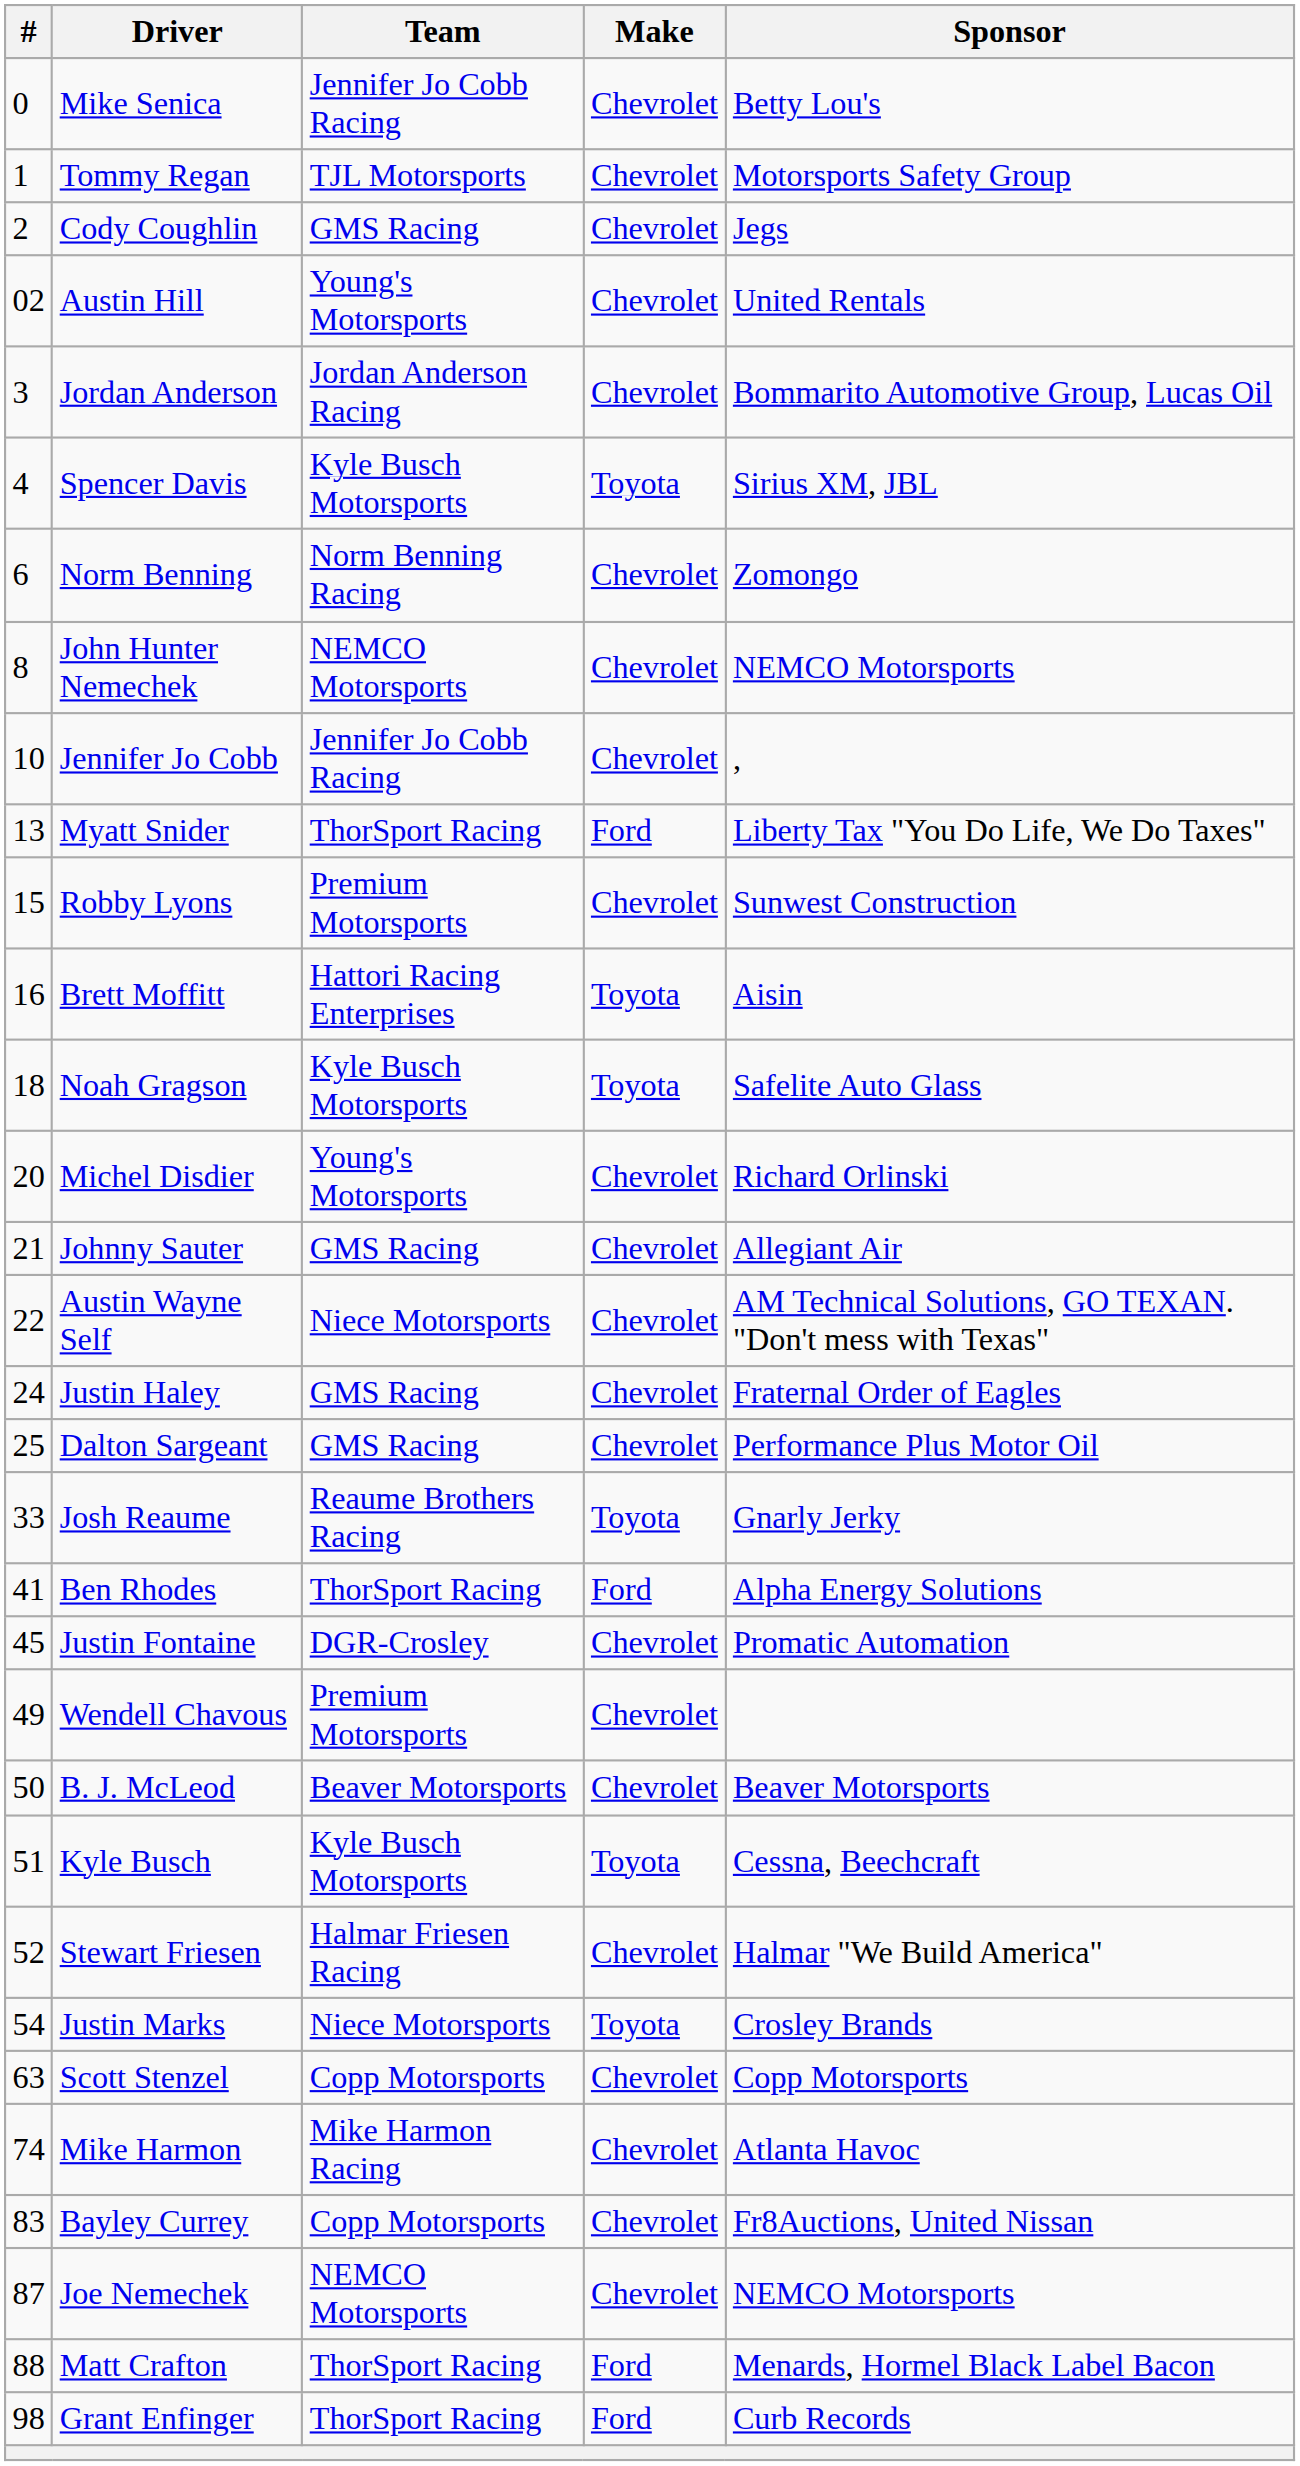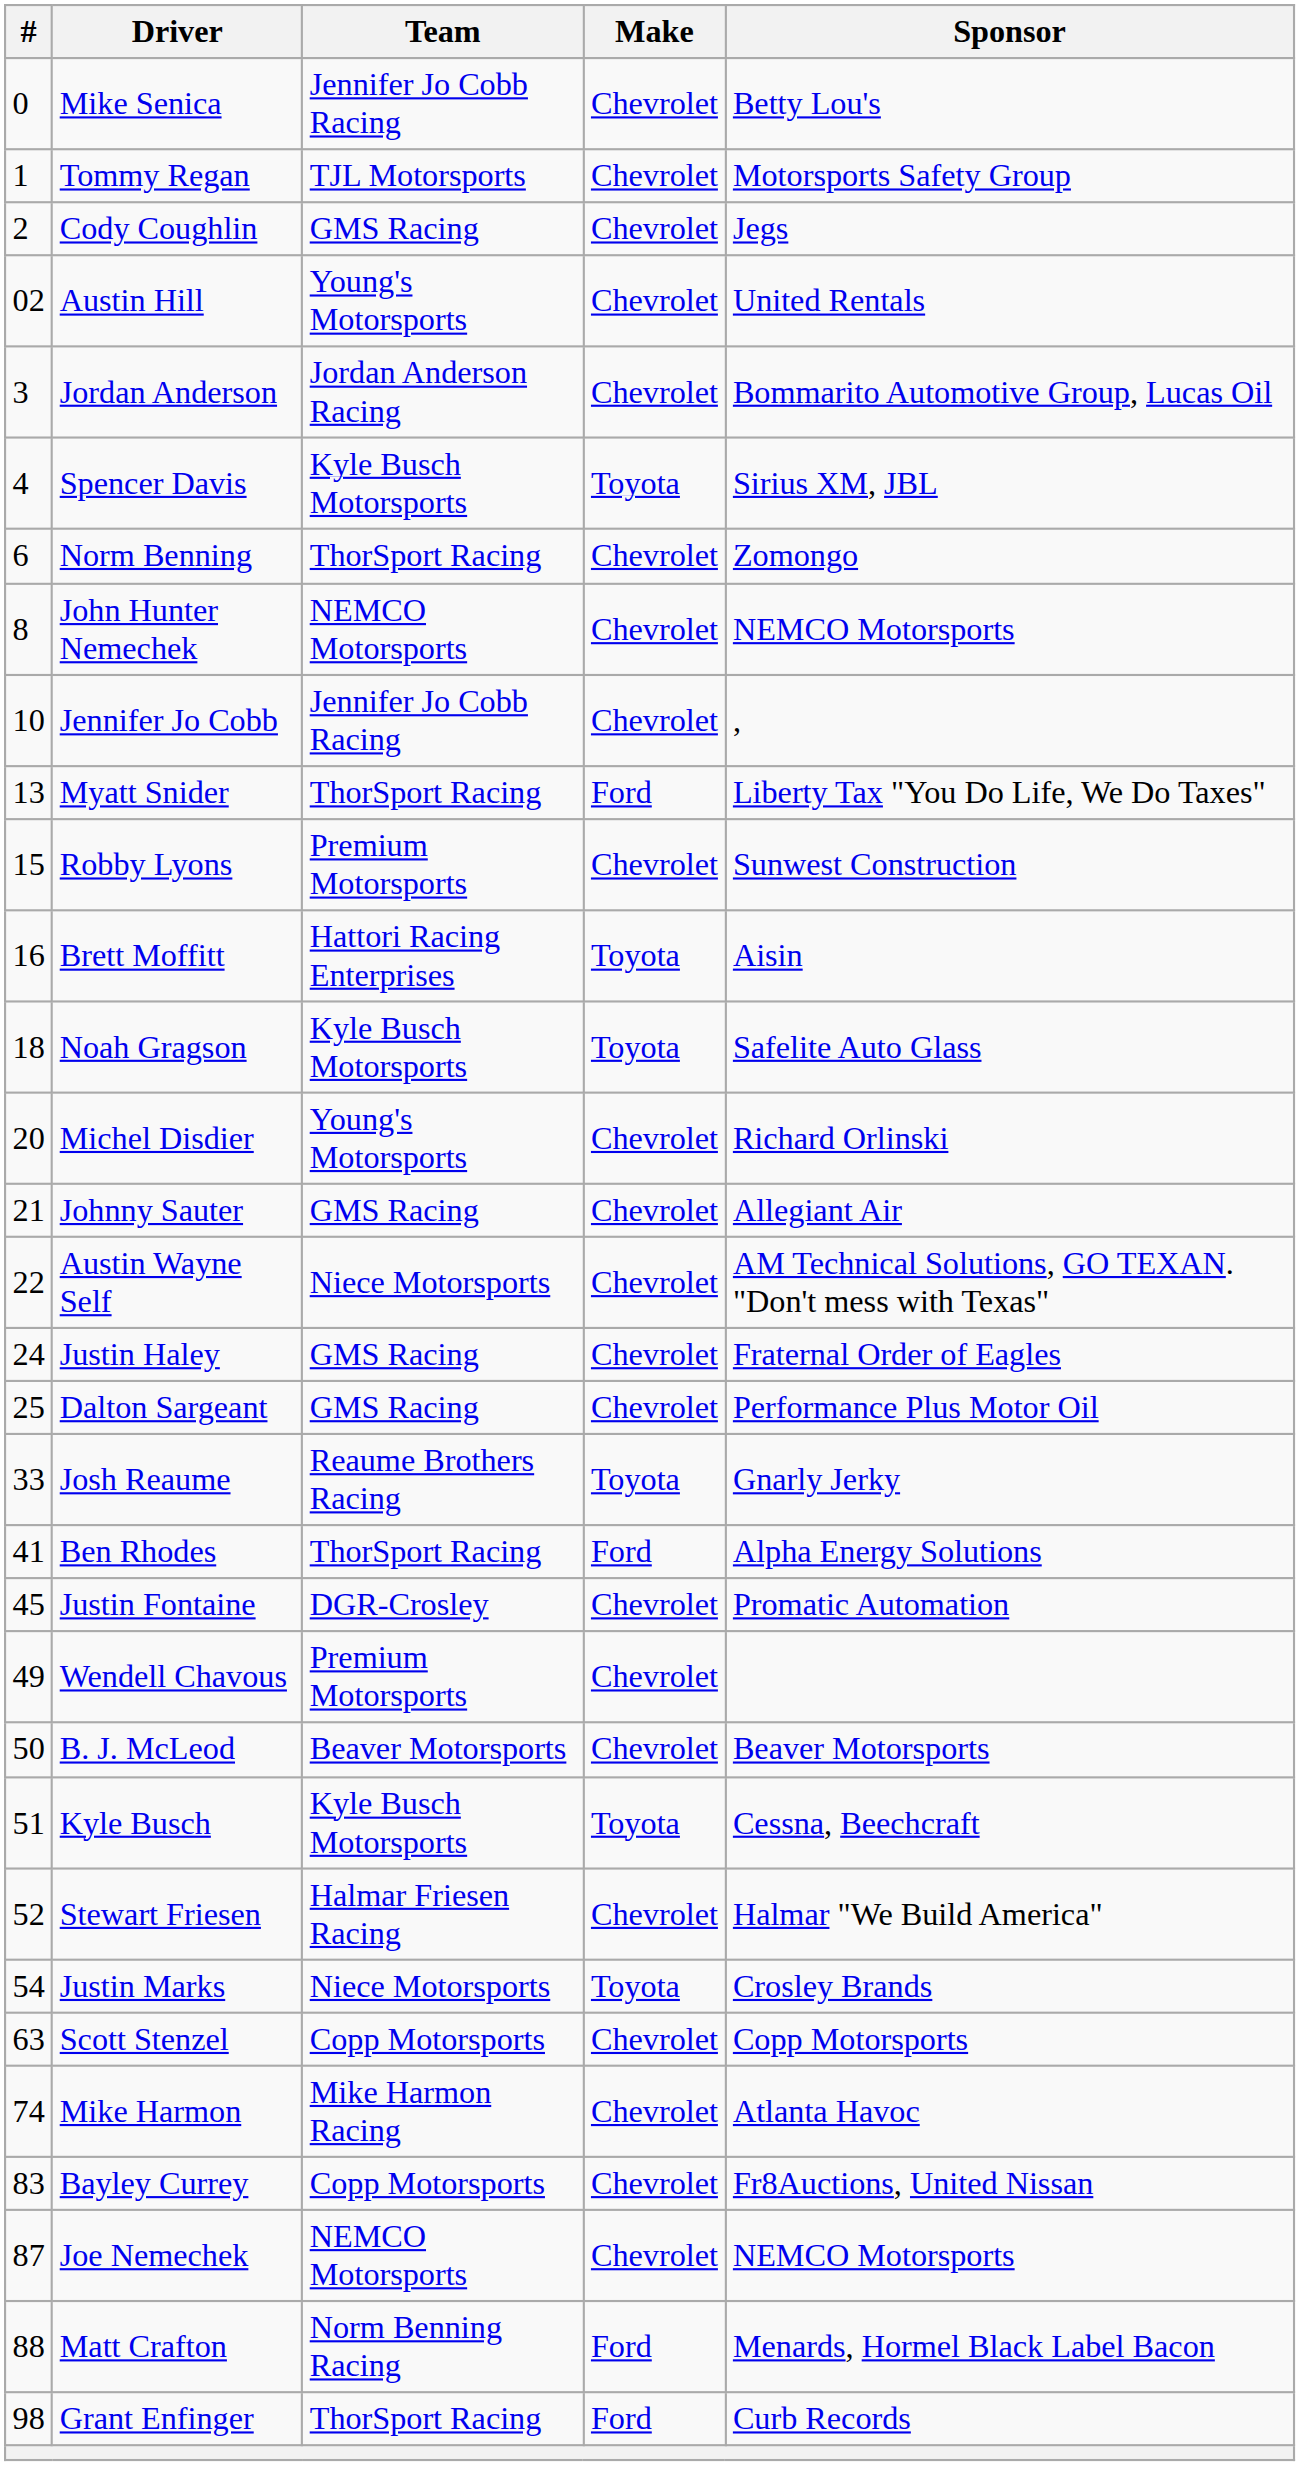Norm Benning | Team: Norm Benning Racing -> ThorSport Racing
Matt Crafton | Team: ThorSport Racing -> Norm Benning Racing
